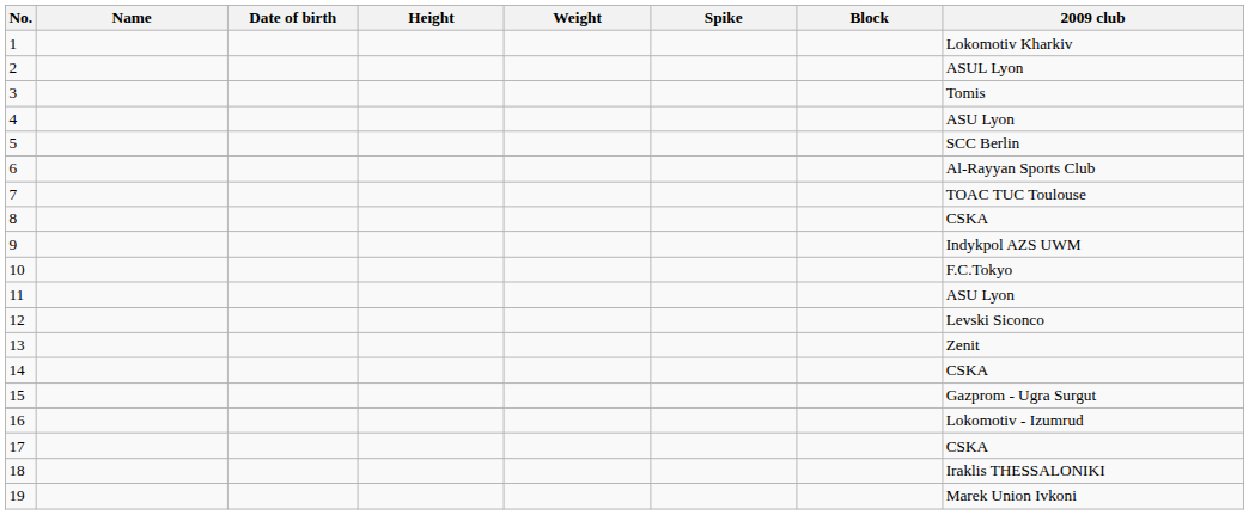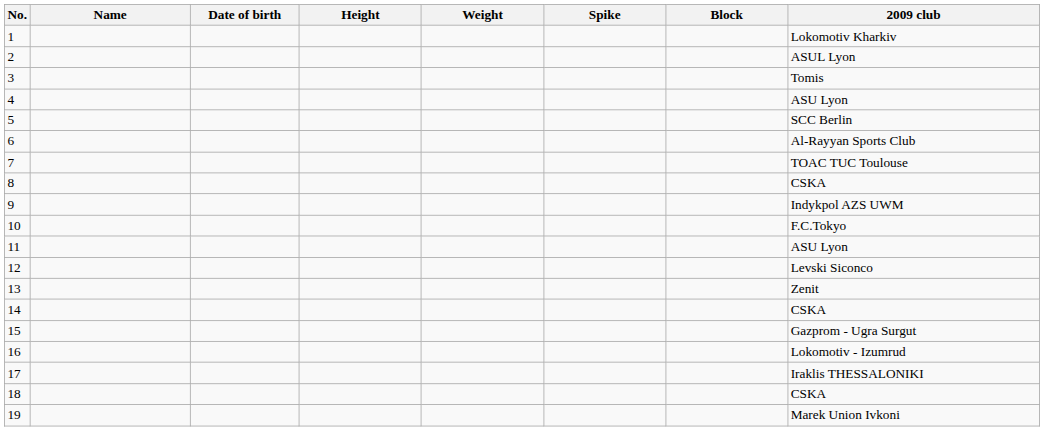17 | 2009 club: CSKA -> Iraklis THESSALONIKI
18 | 2009 club: Iraklis THESSALONIKI -> CSKA
